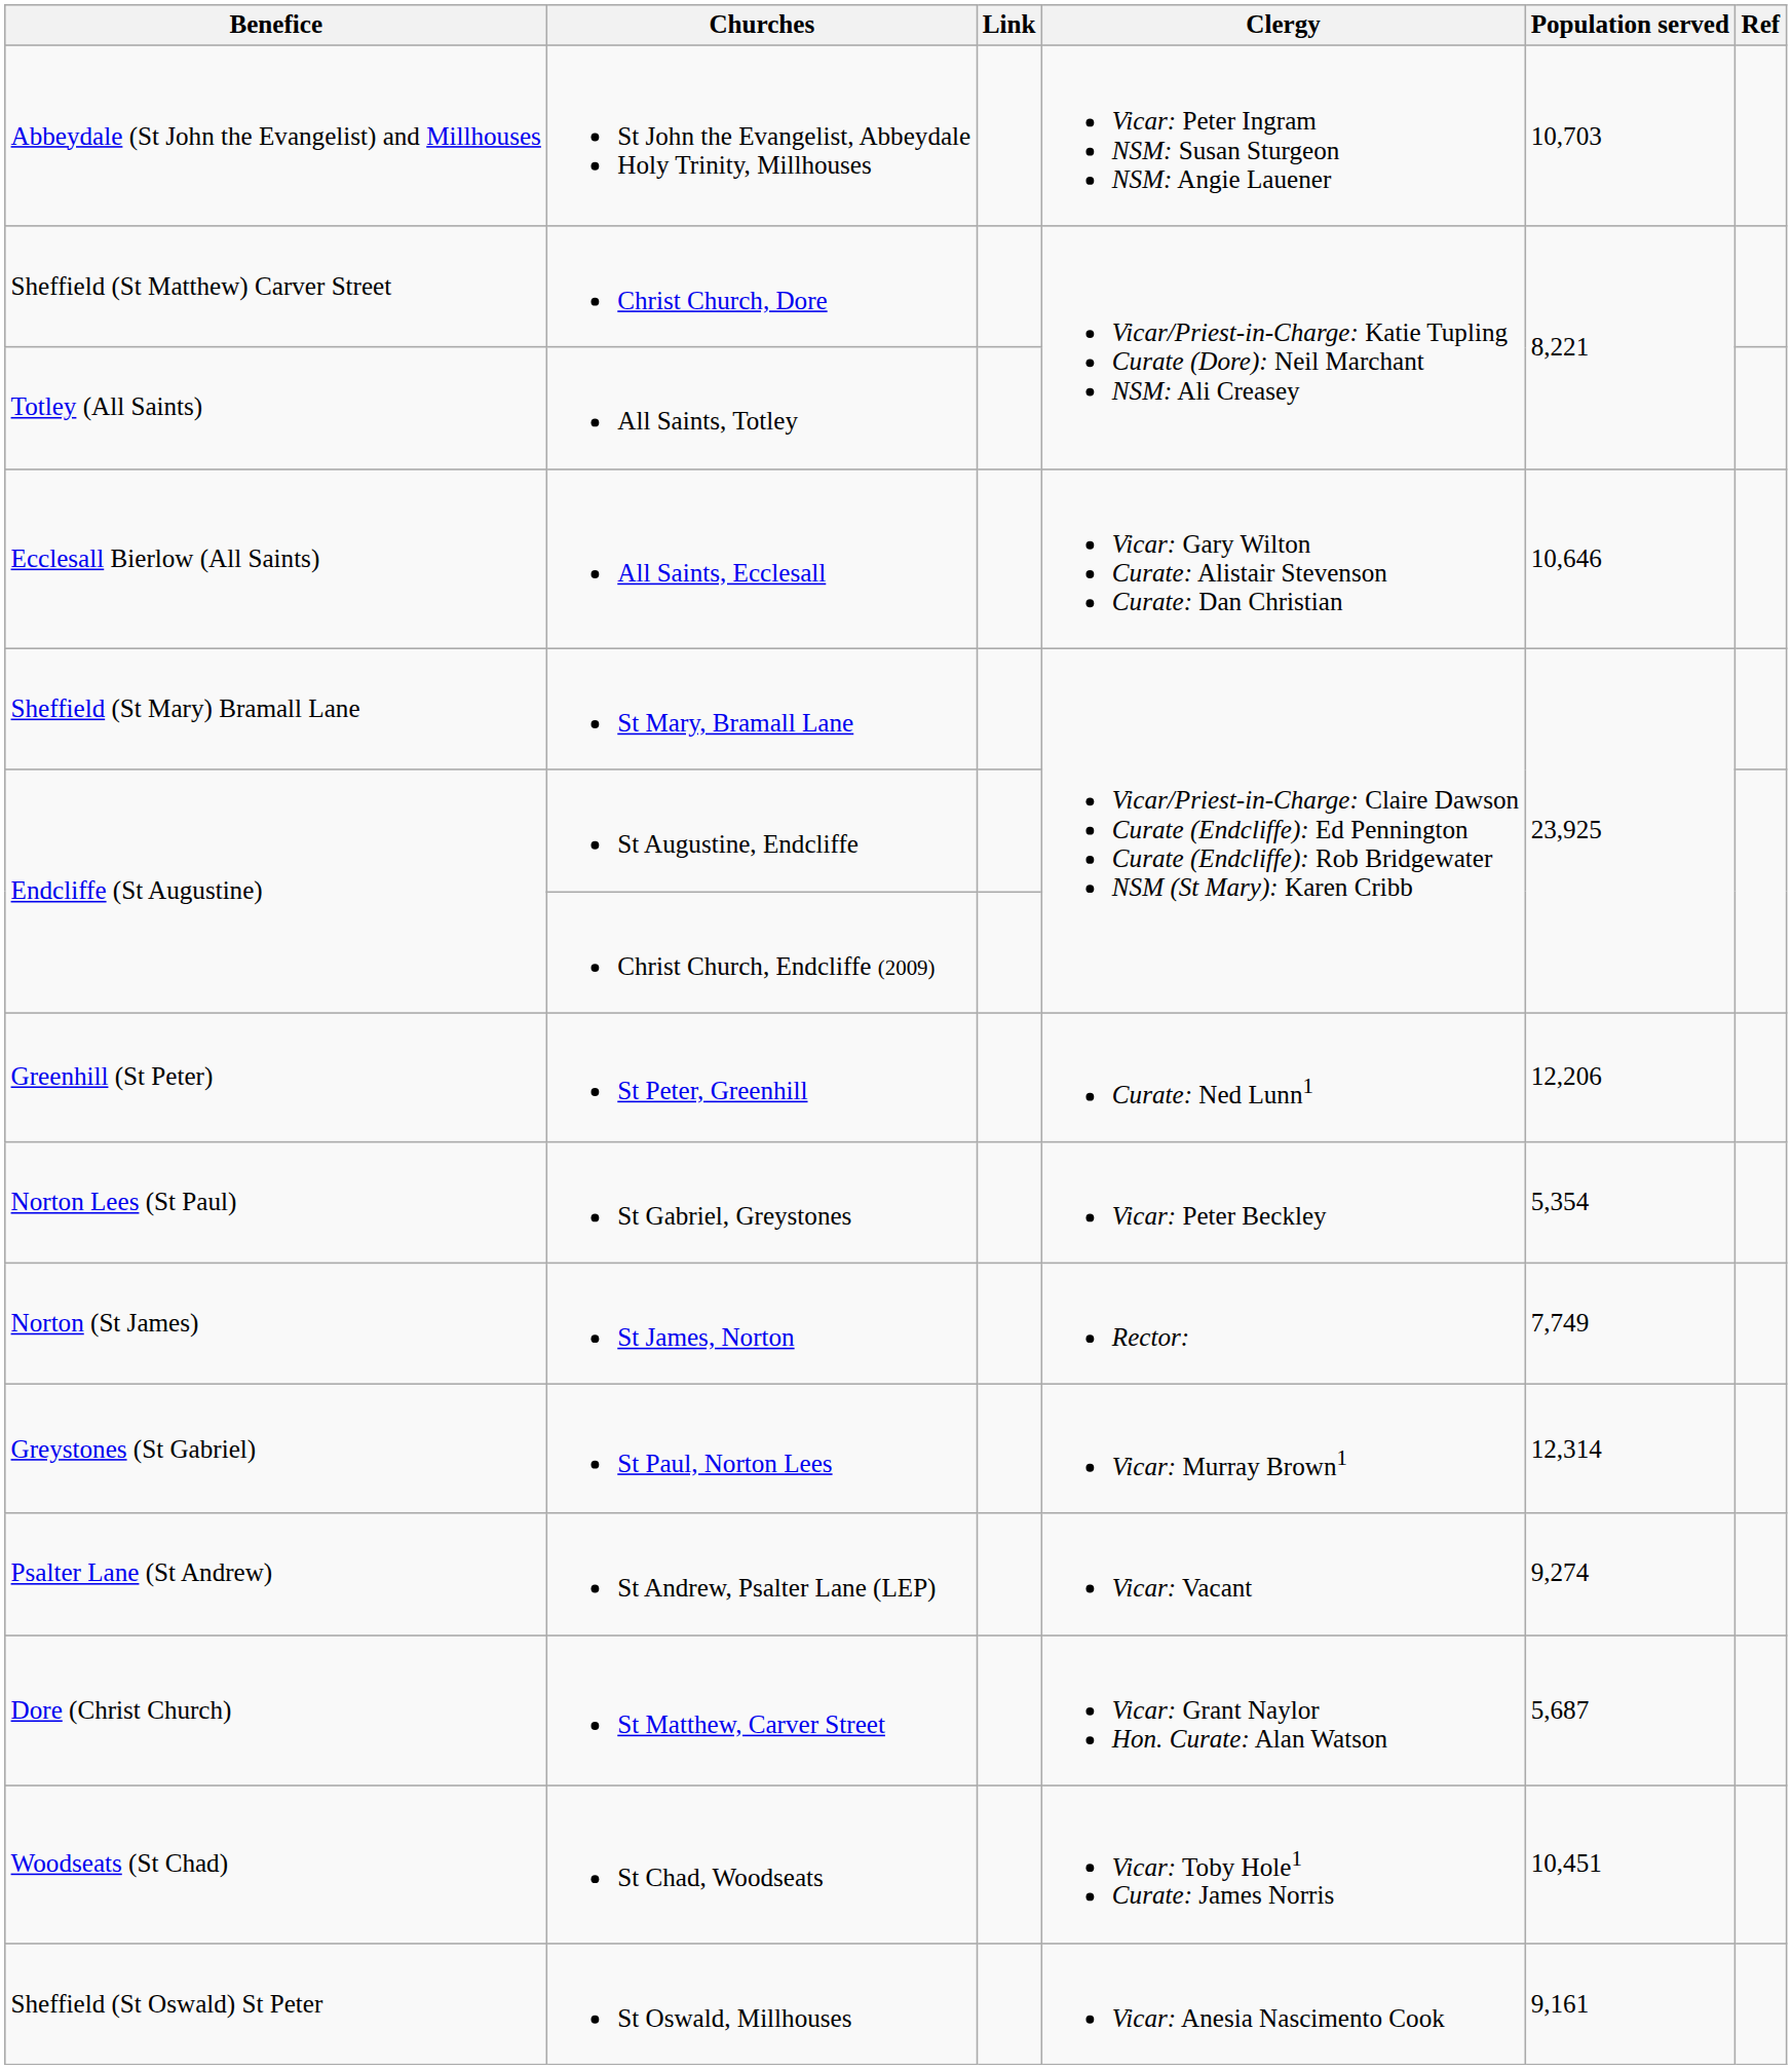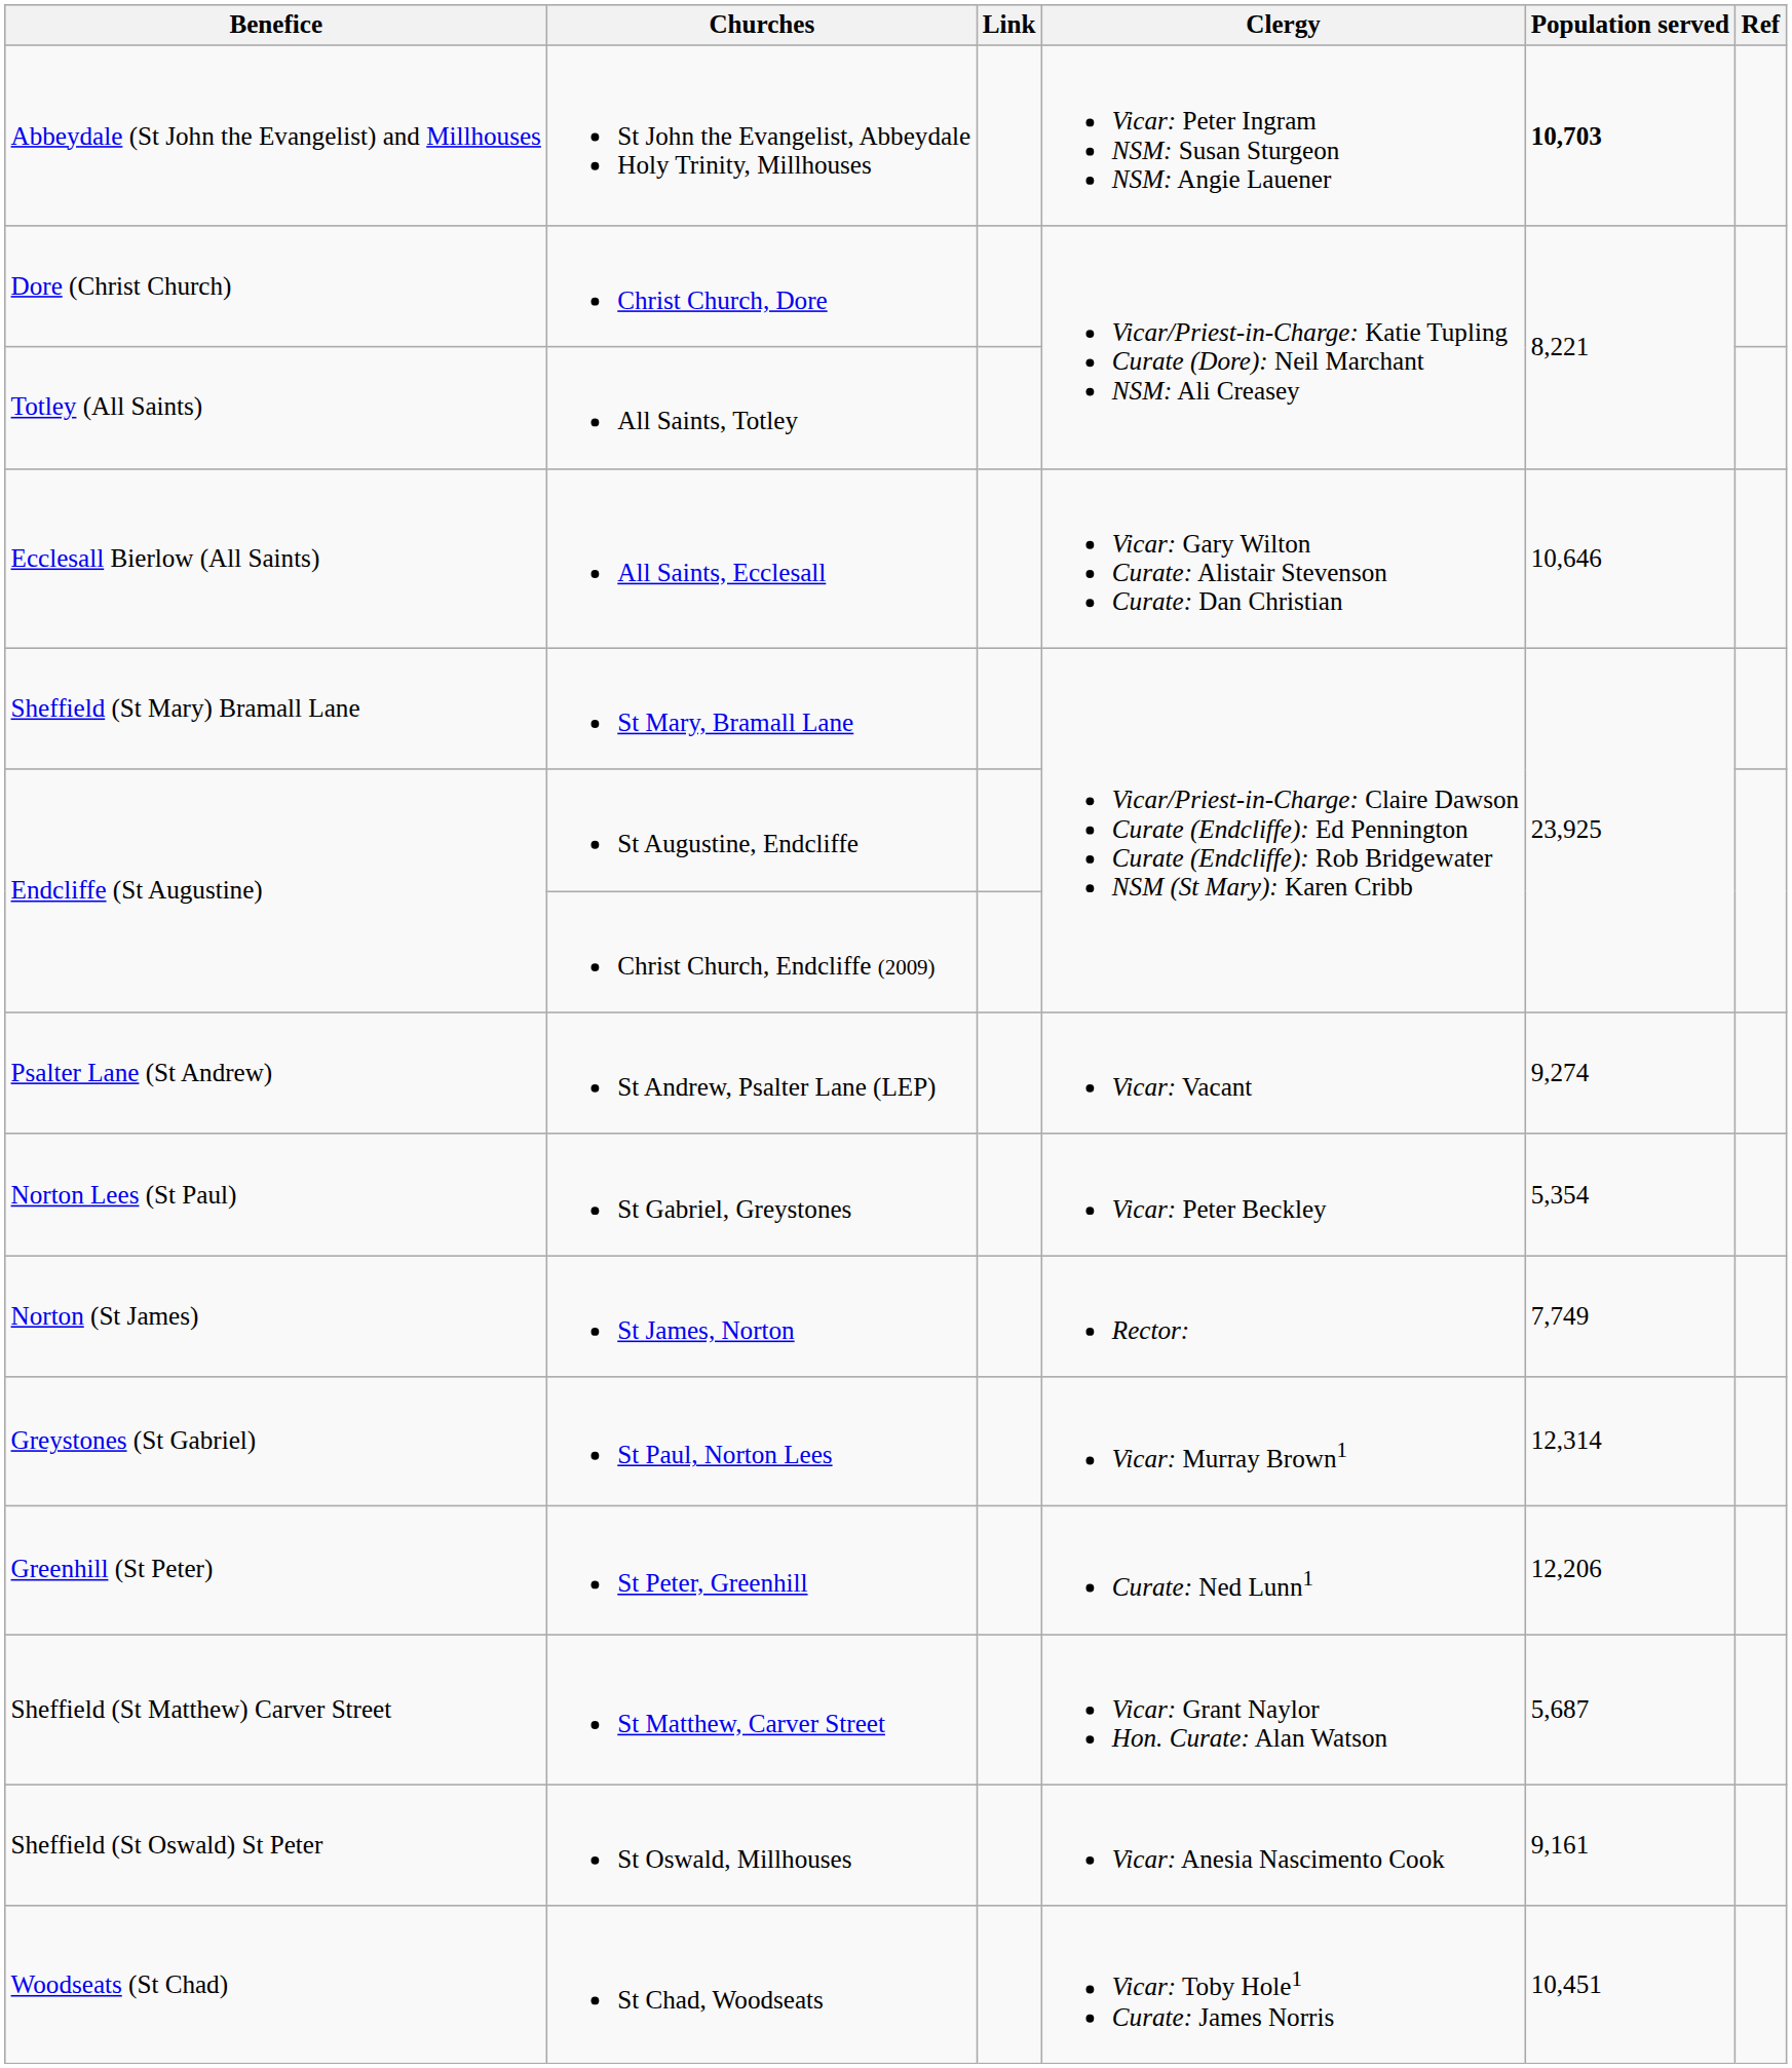St John the Evangelist, Abbeydale Holy Trinity, Millhouses | Population served: normal -> bold
Christ Church, Dore | Benefice: Sheffield (St Matthew) Carver Street -> Dore (Christ Church)
rows swapped: St Peter, Greenhill <-> St Andrew, Psalter Lane (LEP)
St Matthew, Carver Street | Benefice: Dore (Christ Church) -> Sheffield (St Matthew) Carver Street
rows swapped: St Oswald, Millhouses <-> St Chad, Woodseats
